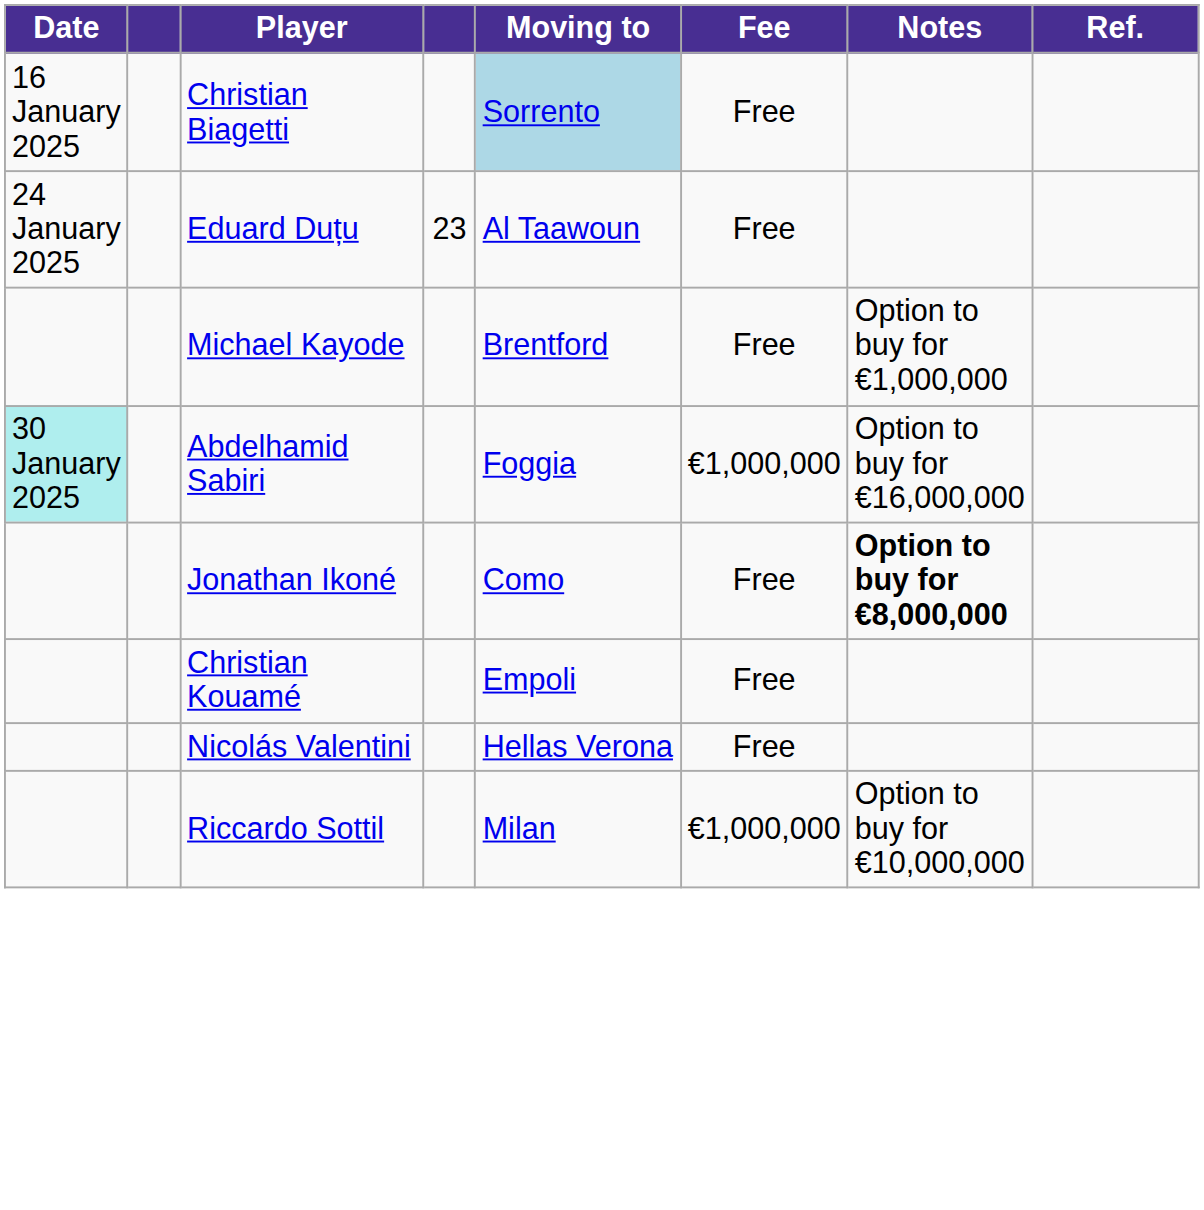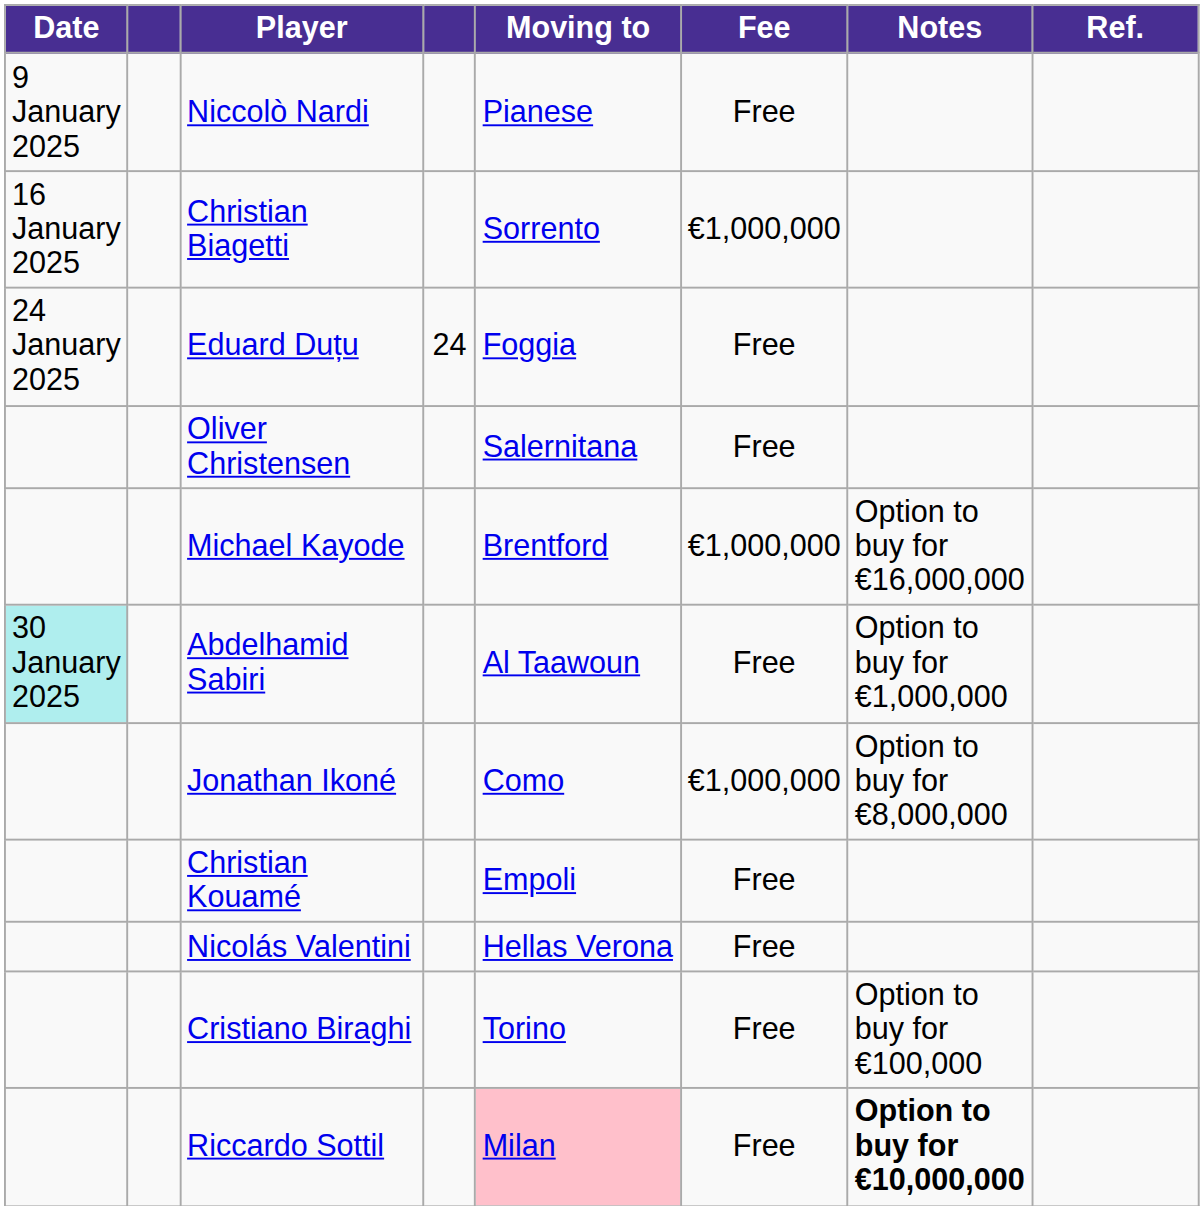+ row: 9 January 2025 | Niccolò Nardi | Pianese | Free
Christian Biagetti | Moving to: lightblue background -> no background
Christian Biagetti | Fee: Free -> €1,000,000
Eduard Duțu | column 4: 23 -> 24
Eduard Duțu | Moving to: Al Taawoun -> Foggia
+ row: Oliver Christensen | Salernitana | Free
Michael Kayode | Fee: Free -> €1,000,000
Michael Kayode | Notes: Option to buy for €1,000,000 -> Option to buy for €16,000,000
Abdelhamid Sabiri | Moving to: Foggia -> Al Taawoun
Abdelhamid Sabiri | Fee: €1,000,000 -> Free
Abdelhamid Sabiri | Notes: Option to buy for €16,000,000 -> Option to buy for €1,000,000
Jonathan Ikoné | Fee: Free -> €1,000,000
Jonathan Ikoné | Notes: bold -> normal
+ row: Cristiano Biraghi | Torino | Free | Option to buy for €100,000
Riccardo Sottil | Moving to: no background -> pink background
Riccardo Sottil | Fee: €1,000,000 -> Free
Riccardo Sottil | Notes: normal -> bold
